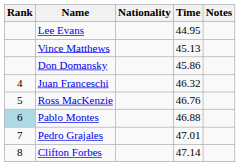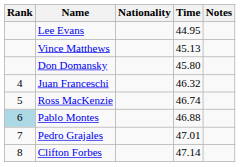Don Domansky | Time: 45.86 -> 45.80
Ross MacKenzie | Time: 46.76 -> 46.74
